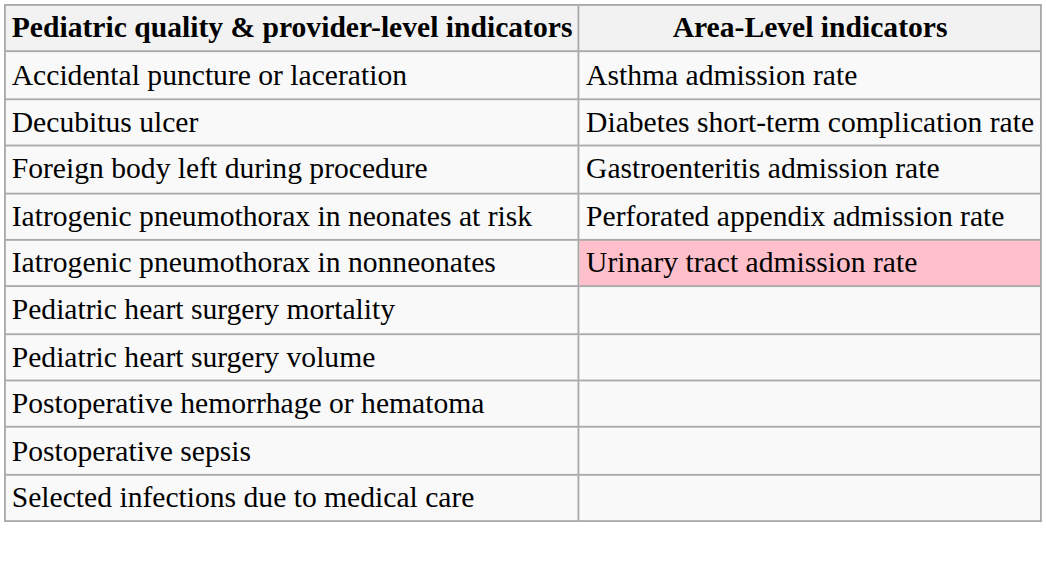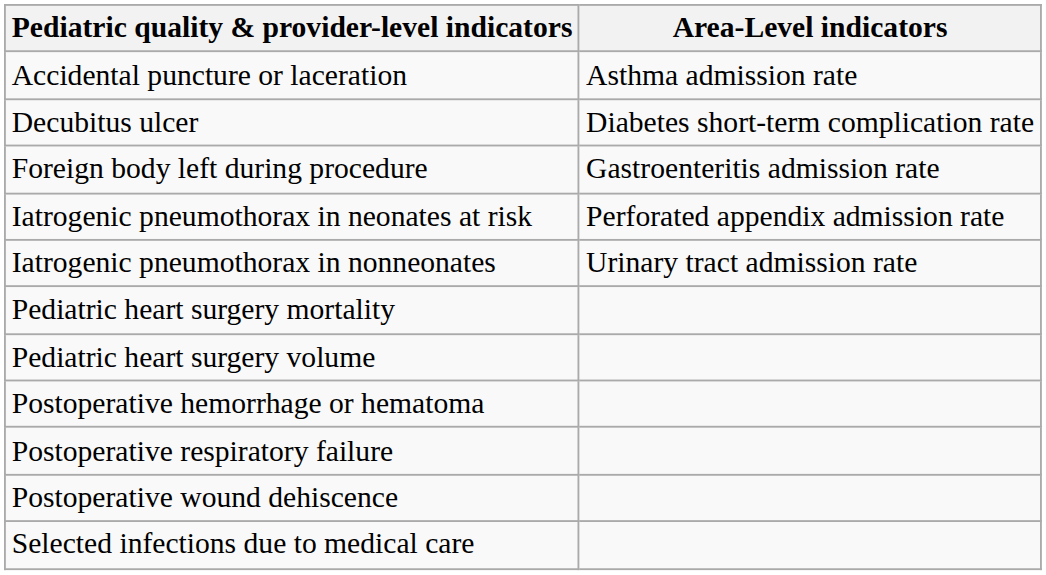Iatrogenic pneumothorax in nonneonates | Area-Level indicators: pink background -> no background
+ row: Postoperative respiratory failure
- row: Postoperative sepsis
+ row: Postoperative wound dehiscence
